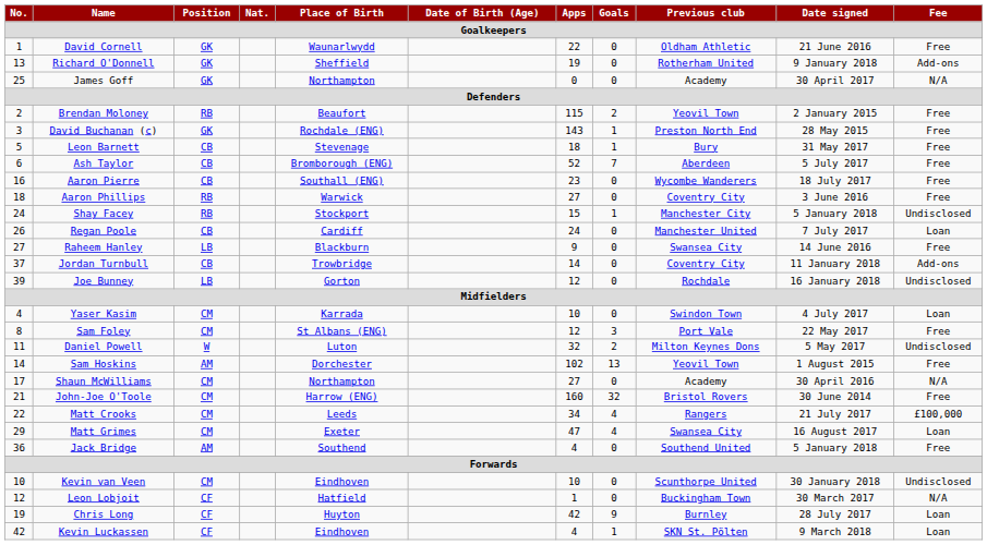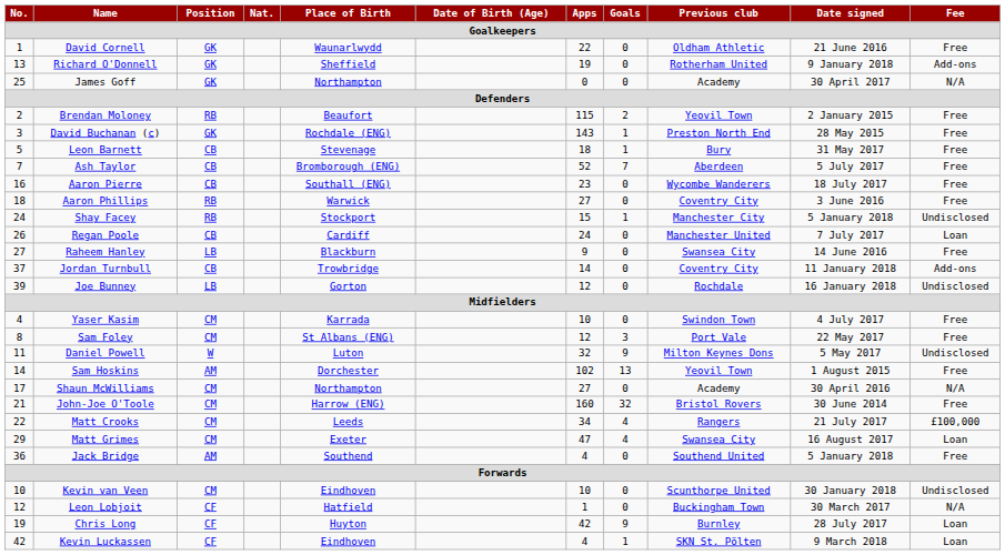Ash Taylor | No.: 6 -> 7
Yaser Kasim | Fee: Loan -> Free
Daniel Powell | Goals: 2 -> 9
